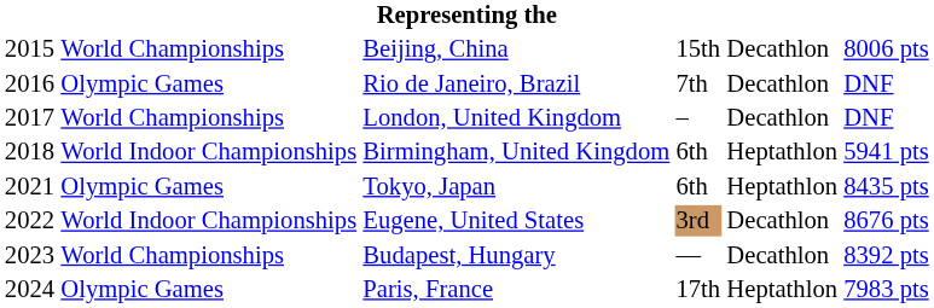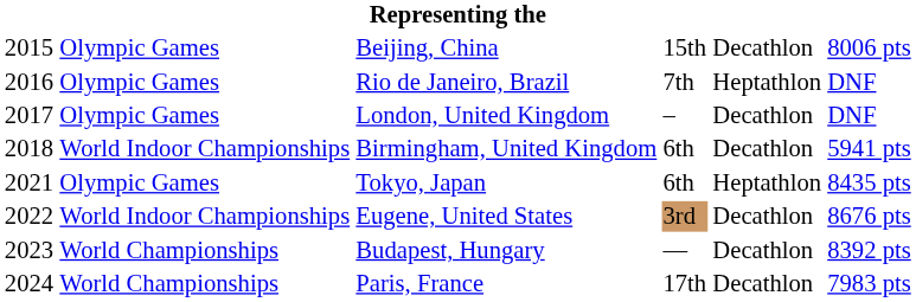Beijing, China | column 2: World Championships -> Olympic Games
Rio de Janeiro, Brazil | column 5: Decathlon -> Heptathlon
London, United Kingdom | column 2: World Championships -> Olympic Games
Birmingham, United Kingdom | column 5: Heptathlon -> Decathlon
Paris, France | column 2: Olympic Games -> World Championships
Paris, France | column 5: Heptathlon -> Decathlon
